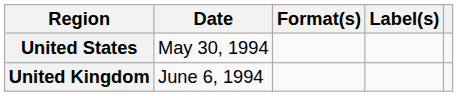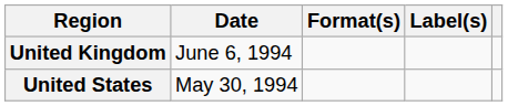rows swapped: United States <-> United Kingdom
